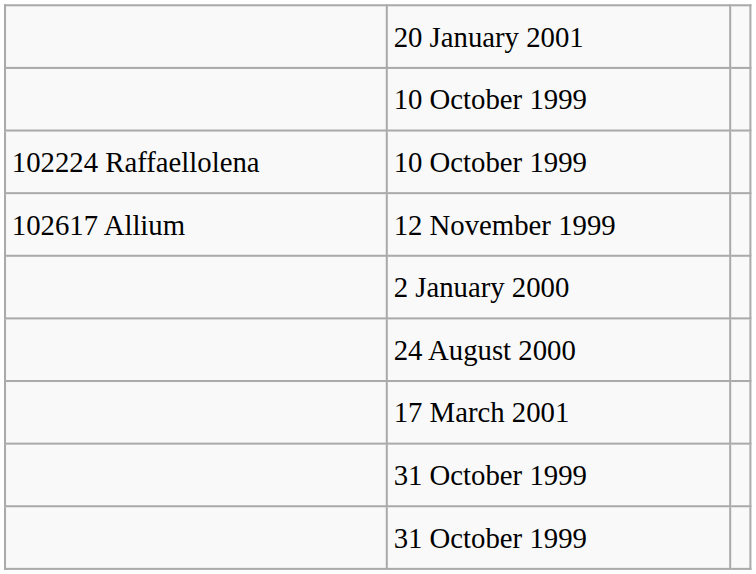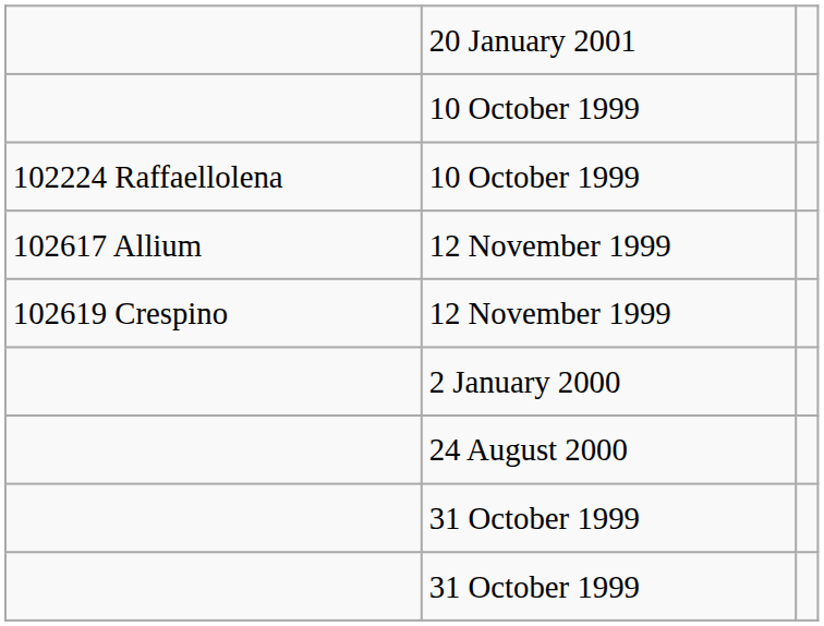+ row: 102619 Crespino | 12 November 1999
- row: 17 March 2001
